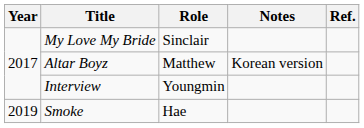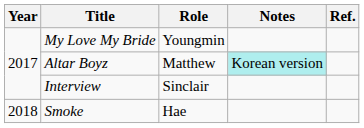My Love My Bride | Role: Sinclair -> Youngmin
Altar Boyz | Notes: no background -> paleturquoise background
Interview | Role: Youngmin -> Sinclair
Smoke | Year: 2019 -> 2018
